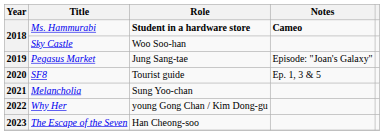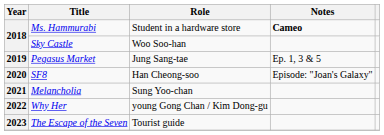Ms. Hammurabi | Role: bold -> normal
Pegasus Market | Notes: Episode: "Joan's Galaxy" -> Ep. 1, 3 & 5
SF8 | Role: Tourist guide -> Han Cheong-soo
SF8 | Notes: Ep. 1, 3 & 5 -> Episode: "Joan's Galaxy"
The Escape of the Seven | Role: Han Cheong-soo -> Tourist guide
